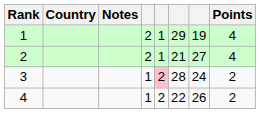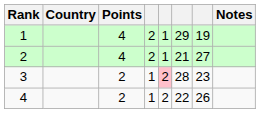columns swapped: Points <-> Notes
3 | column 7: 24 -> 23
